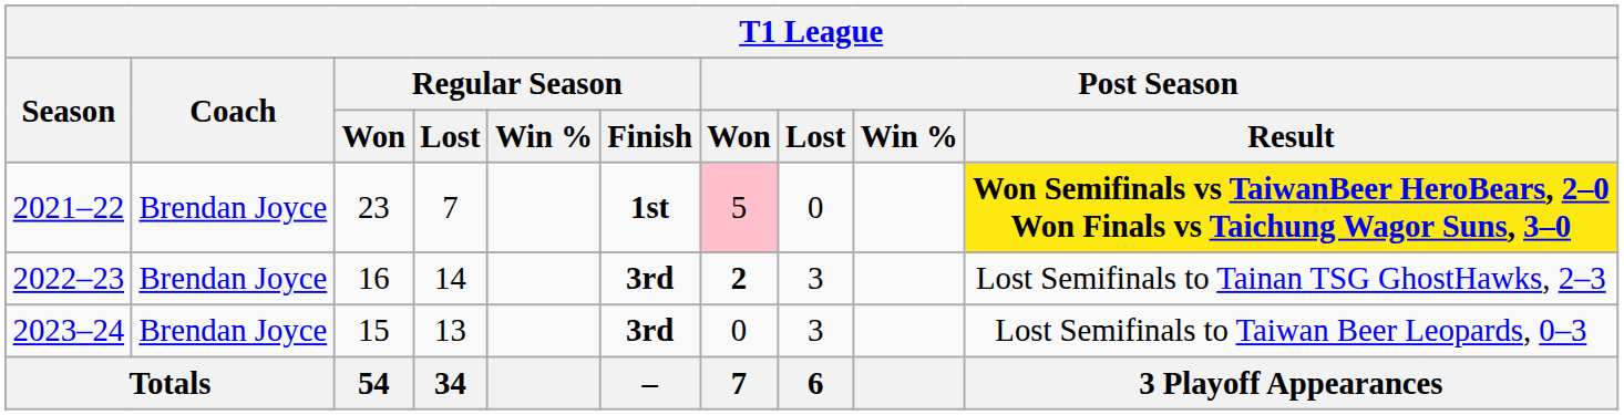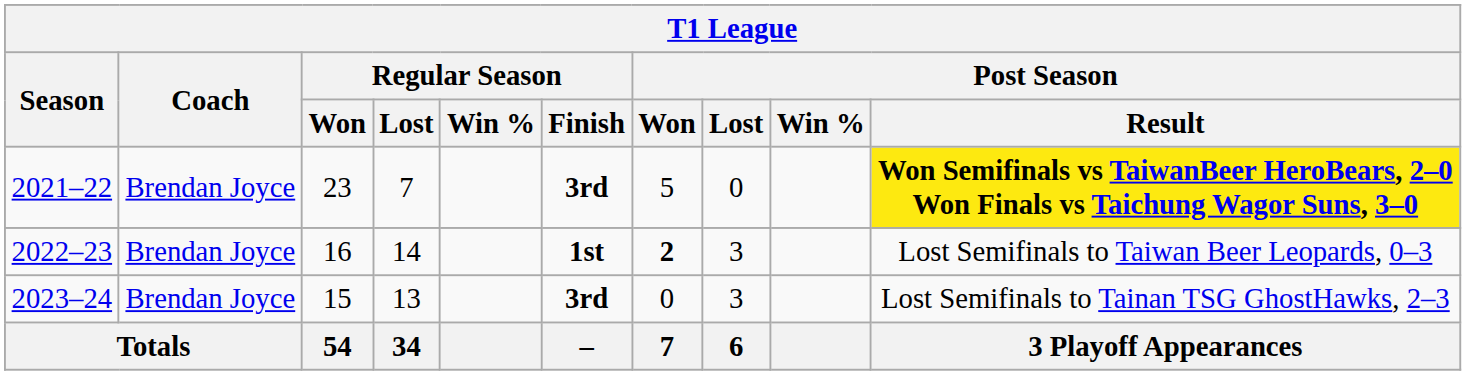2021–22 | Regular Season / Finish: 1st -> 3rd
2021–22 | Post Season / Won: pink background -> no background
2022–23 | Regular Season / Finish: 3rd -> 1st
2022–23 | Post Season / Result: Lost Semifinals to Tainan TSG GhostHawks, 2–3 -> Lost Semifinals to Taiwan Beer Leopards, 0–3
2023–24 | Post Season / Result: Lost Semifinals to Taiwan Beer Leopards, 0–3 -> Lost Semifinals to Tainan TSG GhostHawks, 2–3
